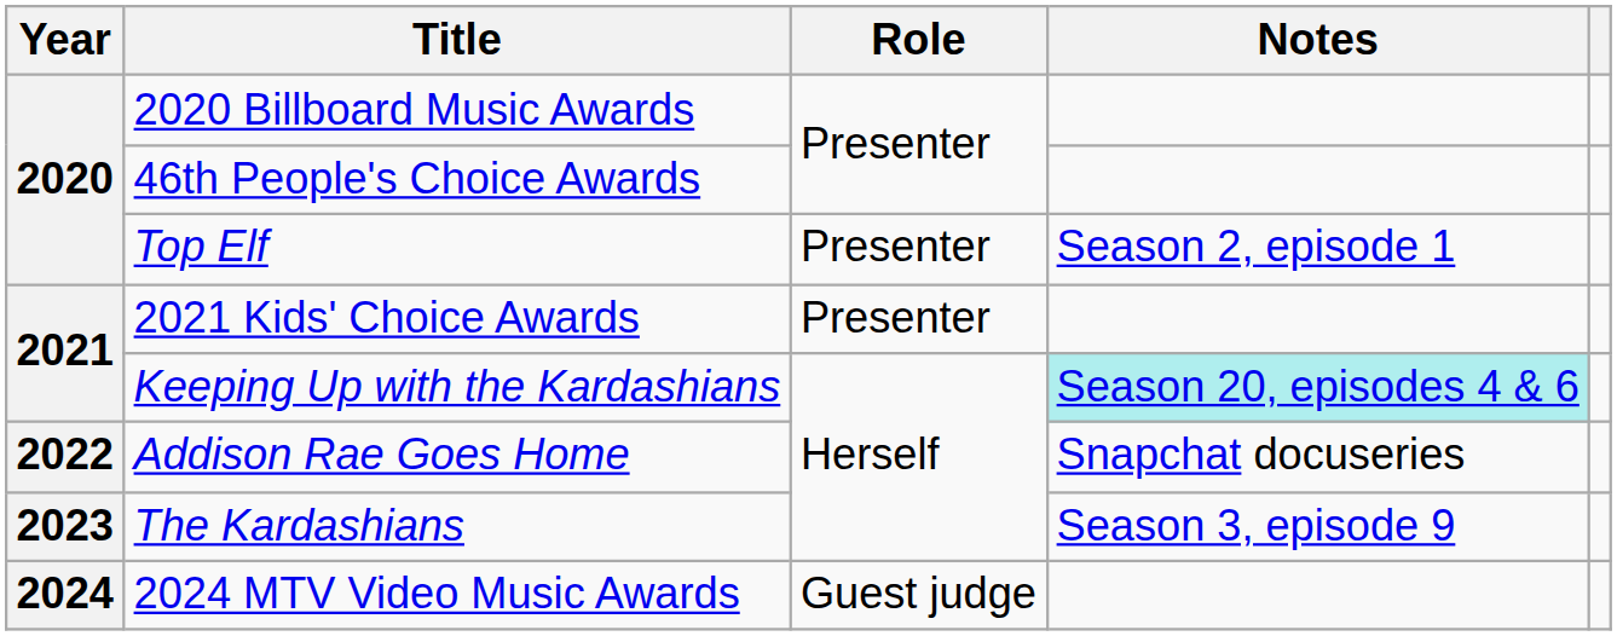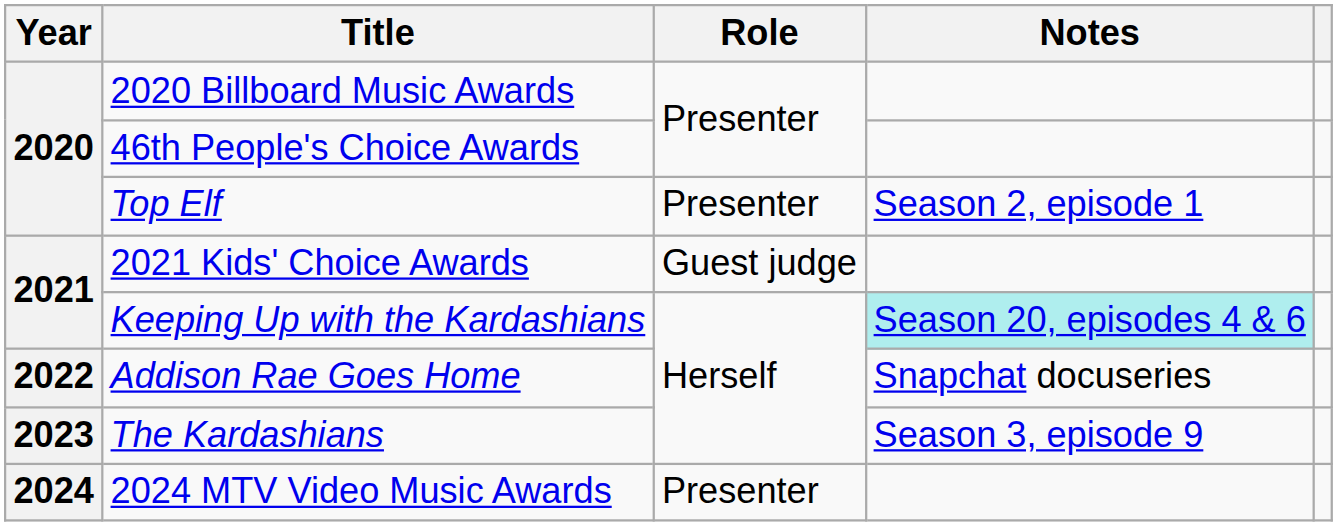2021 Kids' Choice Awards | Role: Presenter -> Guest judge
2024 MTV Video Music Awards | Role: Guest judge -> Presenter
